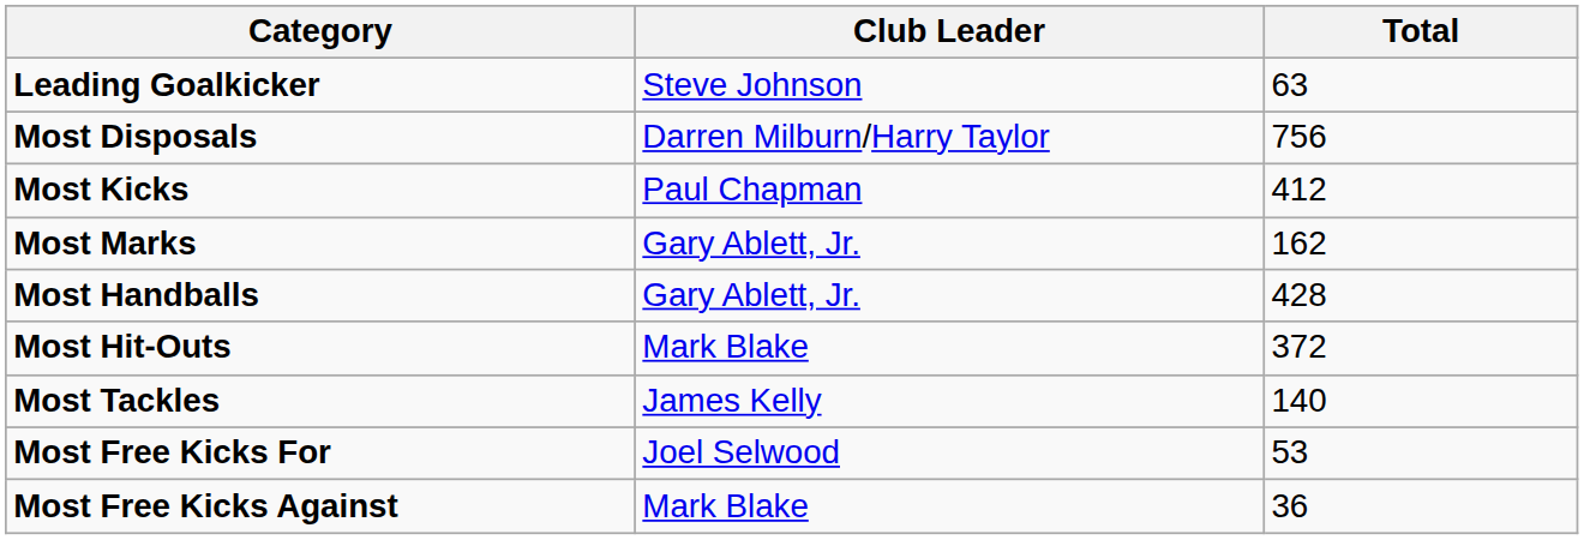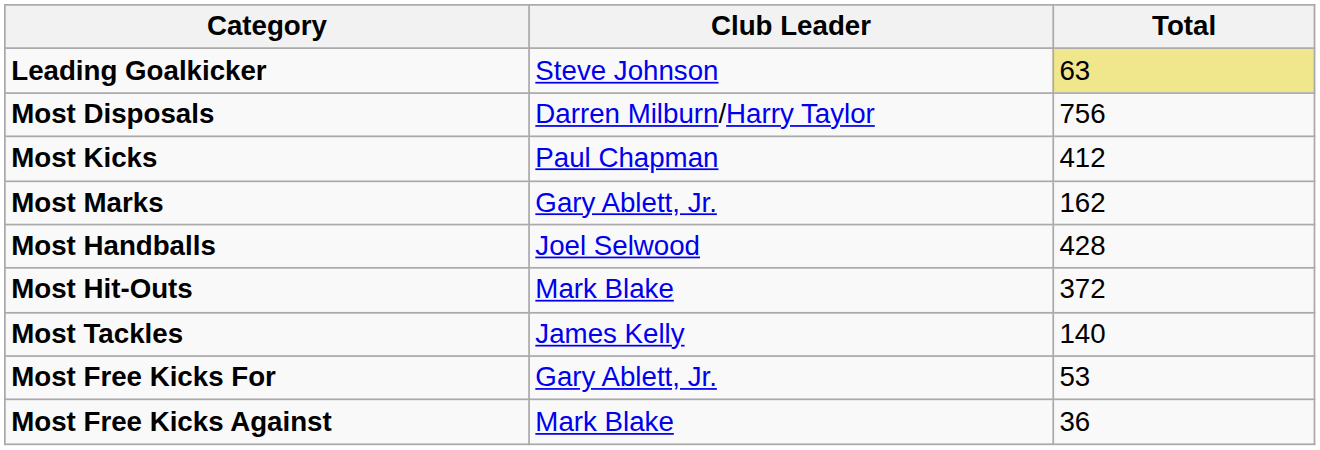Leading Goalkicker | Total: no background -> khaki background
Most Handballs | Club Leader: Gary Ablett, Jr. -> Joel Selwood
Most Free Kicks For | Club Leader: Joel Selwood -> Gary Ablett, Jr.
